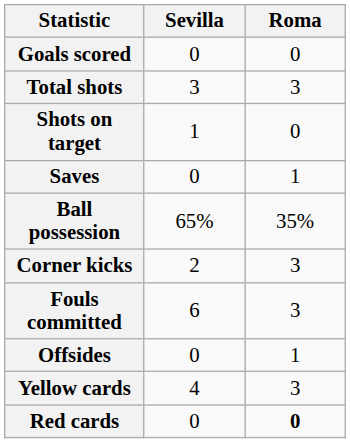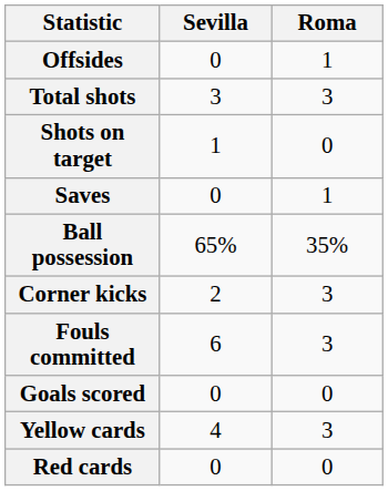rows swapped: Goals scored <-> Offsides
Red cards | Roma: bold -> normal
